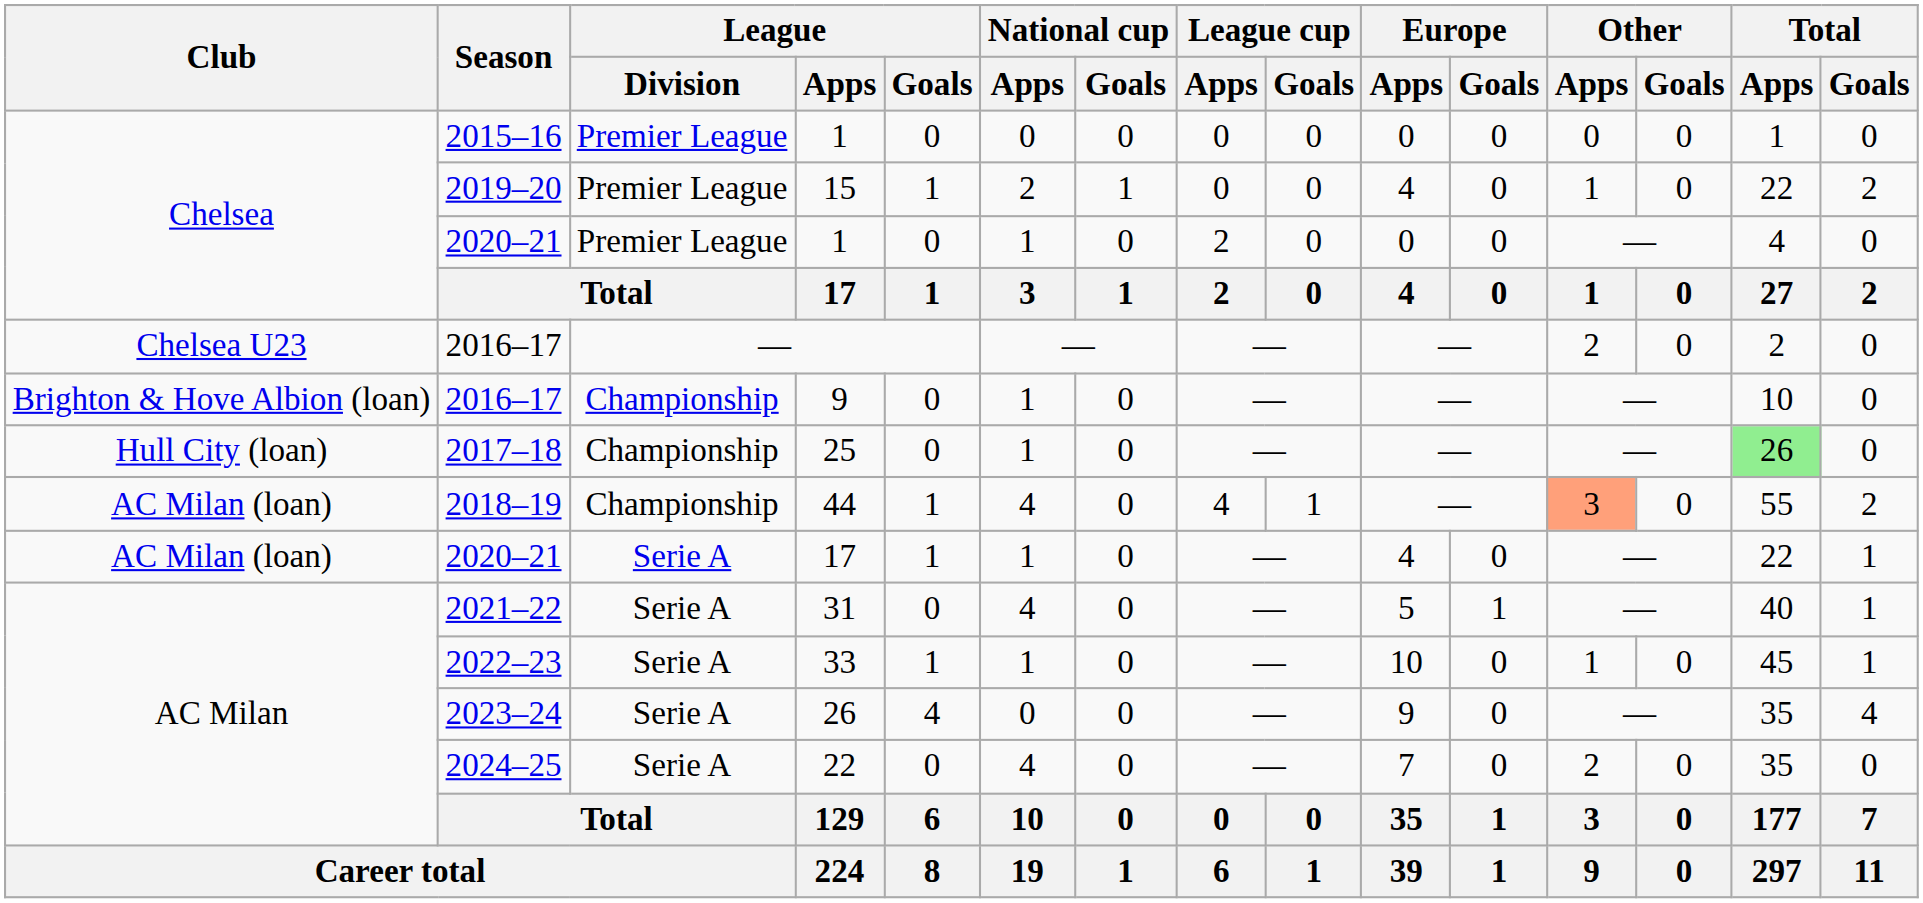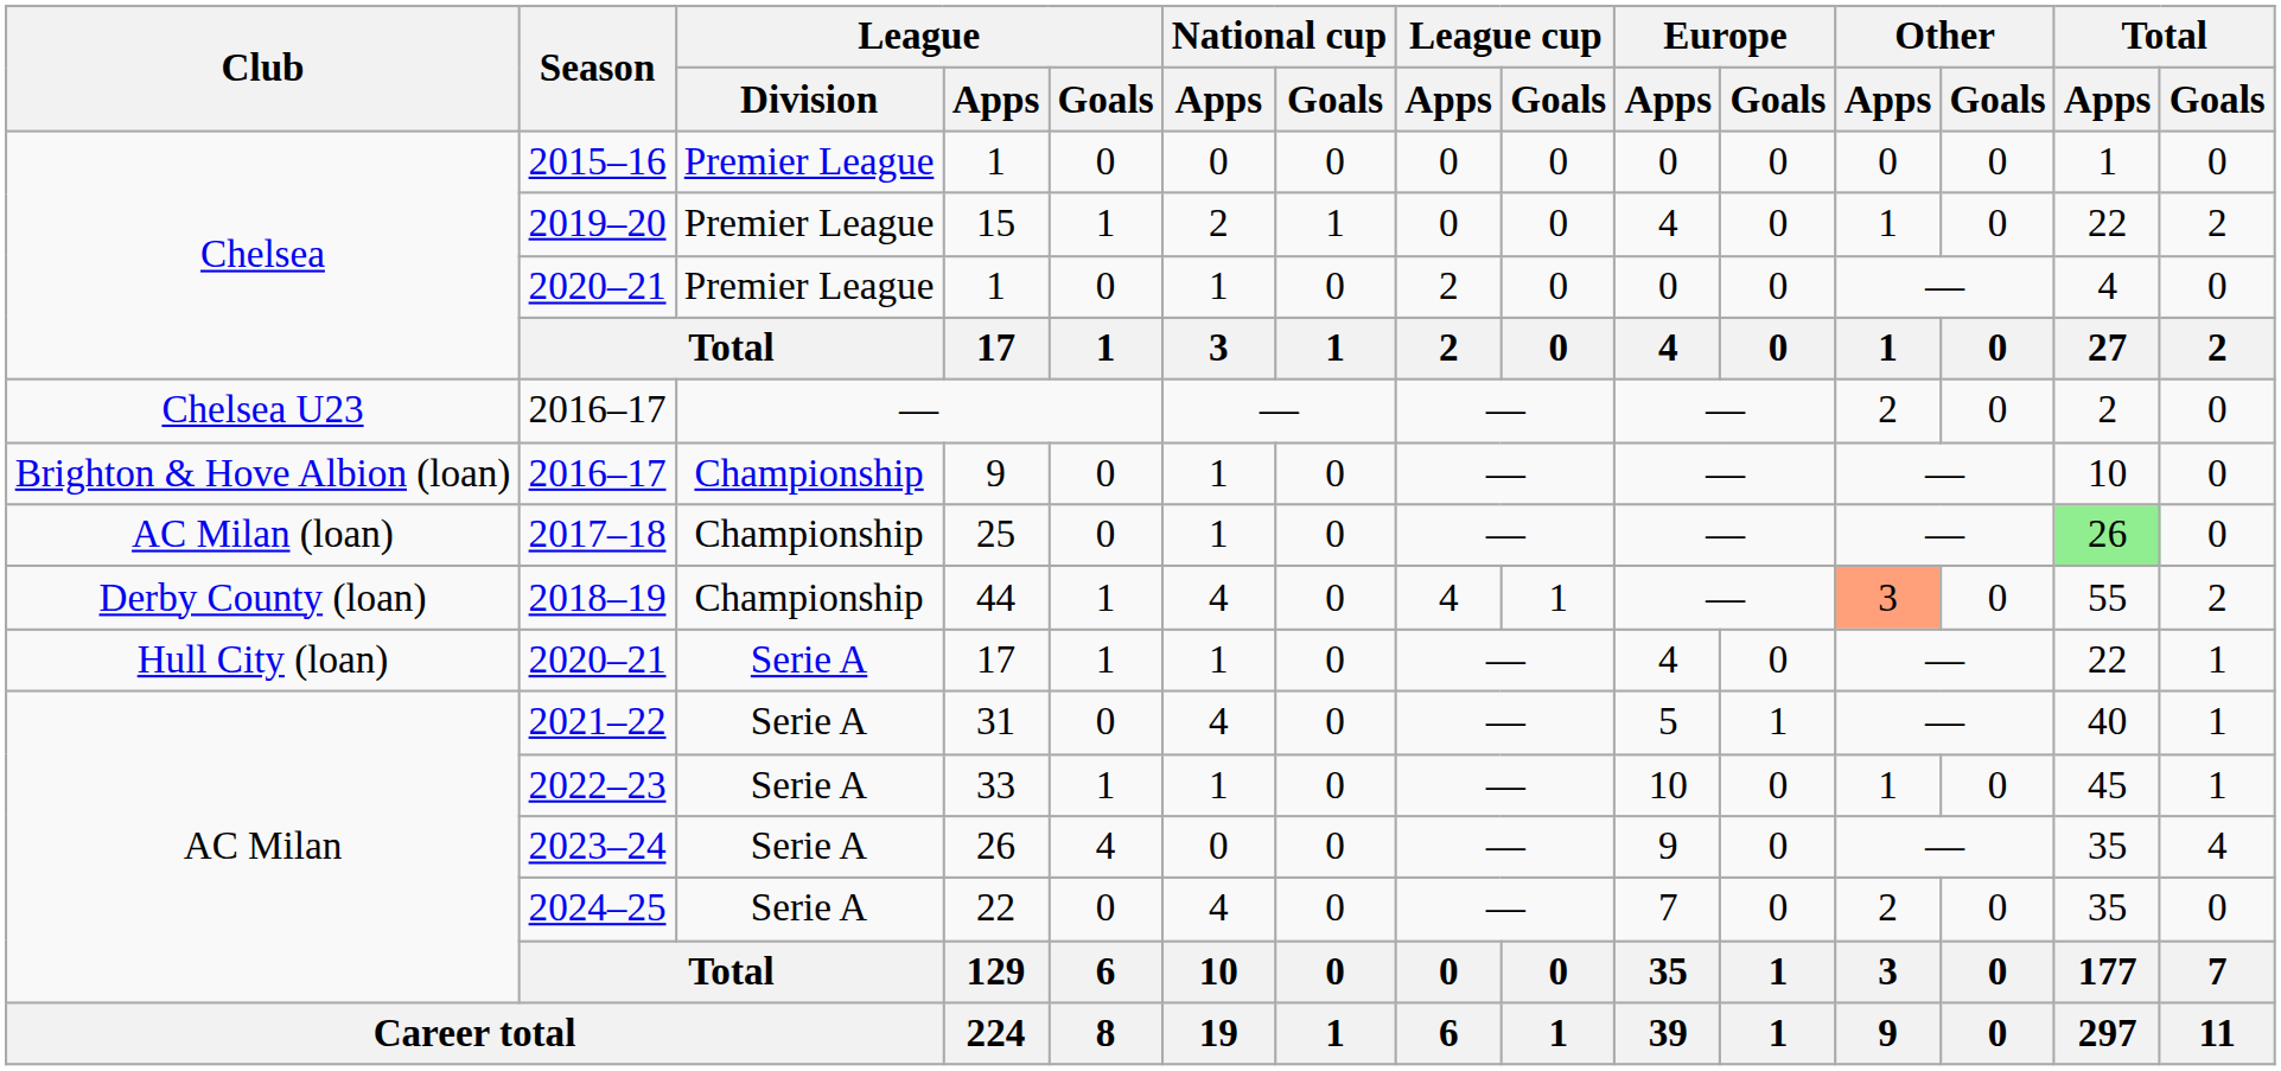25 | Club: Hull City (loan) -> AC Milan (loan)
44 | Club: AC Milan (loan) -> Derby County (loan)
2020–21 / 17 | Club: AC Milan (loan) -> Hull City (loan)
